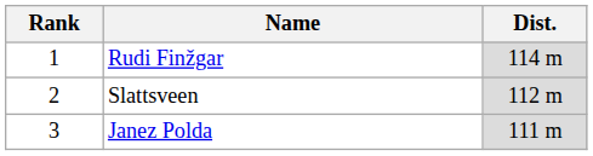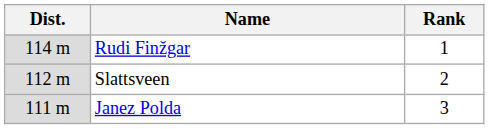columns swapped: Rank <-> Dist.
